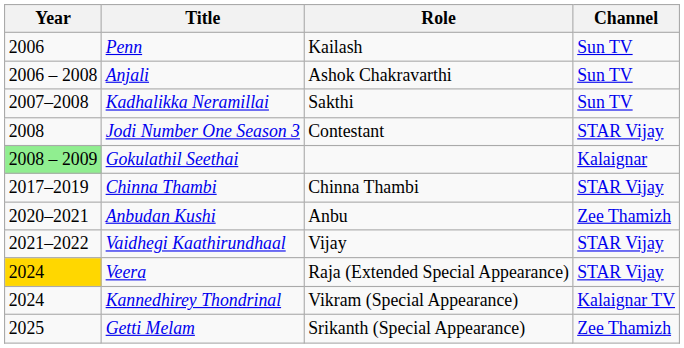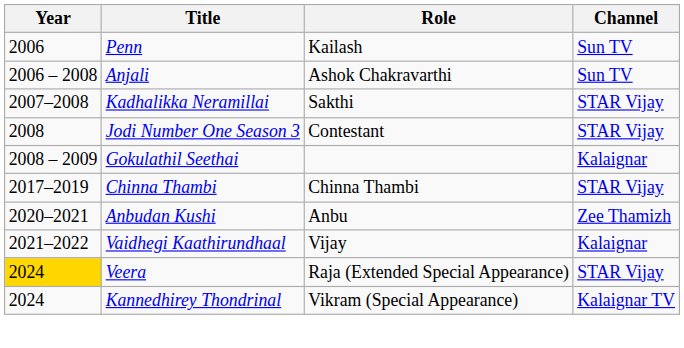Kadhalikka Neramillai | Channel: Sun TV -> STAR Vijay
Gokulathil Seethai | Year: lightgreen background -> no background
Vaidhegi Kaathirundhaal | Channel: STAR Vijay -> Kalaignar
- row: 2025 | Getti Melam | Srikanth (Special Appearance) | Zee Thamizh
